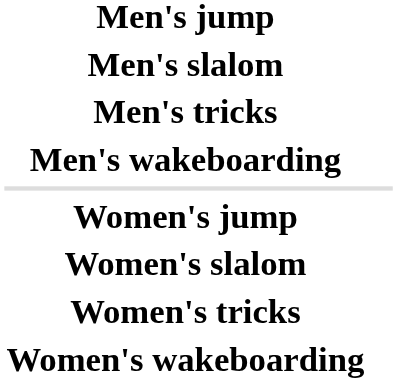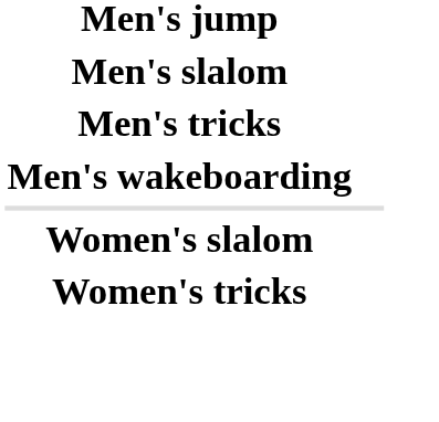- row: Women's jump
- row: Women's wakeboarding
